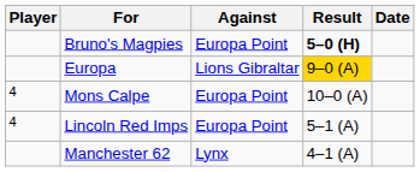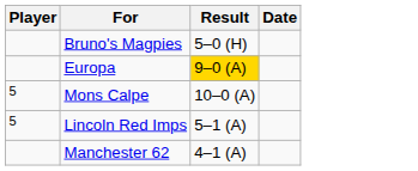- column: Against | Europa Point | Lions Gibraltar | Europa Point | Europa Point | Lynx
Bruno's Magpies | Result: bold -> normal
Mons Calpe | Player: 4 -> 5
Lincoln Red Imps | Player: 4 -> 5
